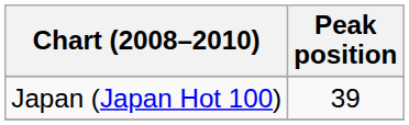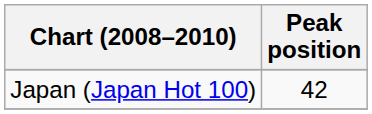Japan (Japan Hot 100) | Peak position: 39 -> 42
